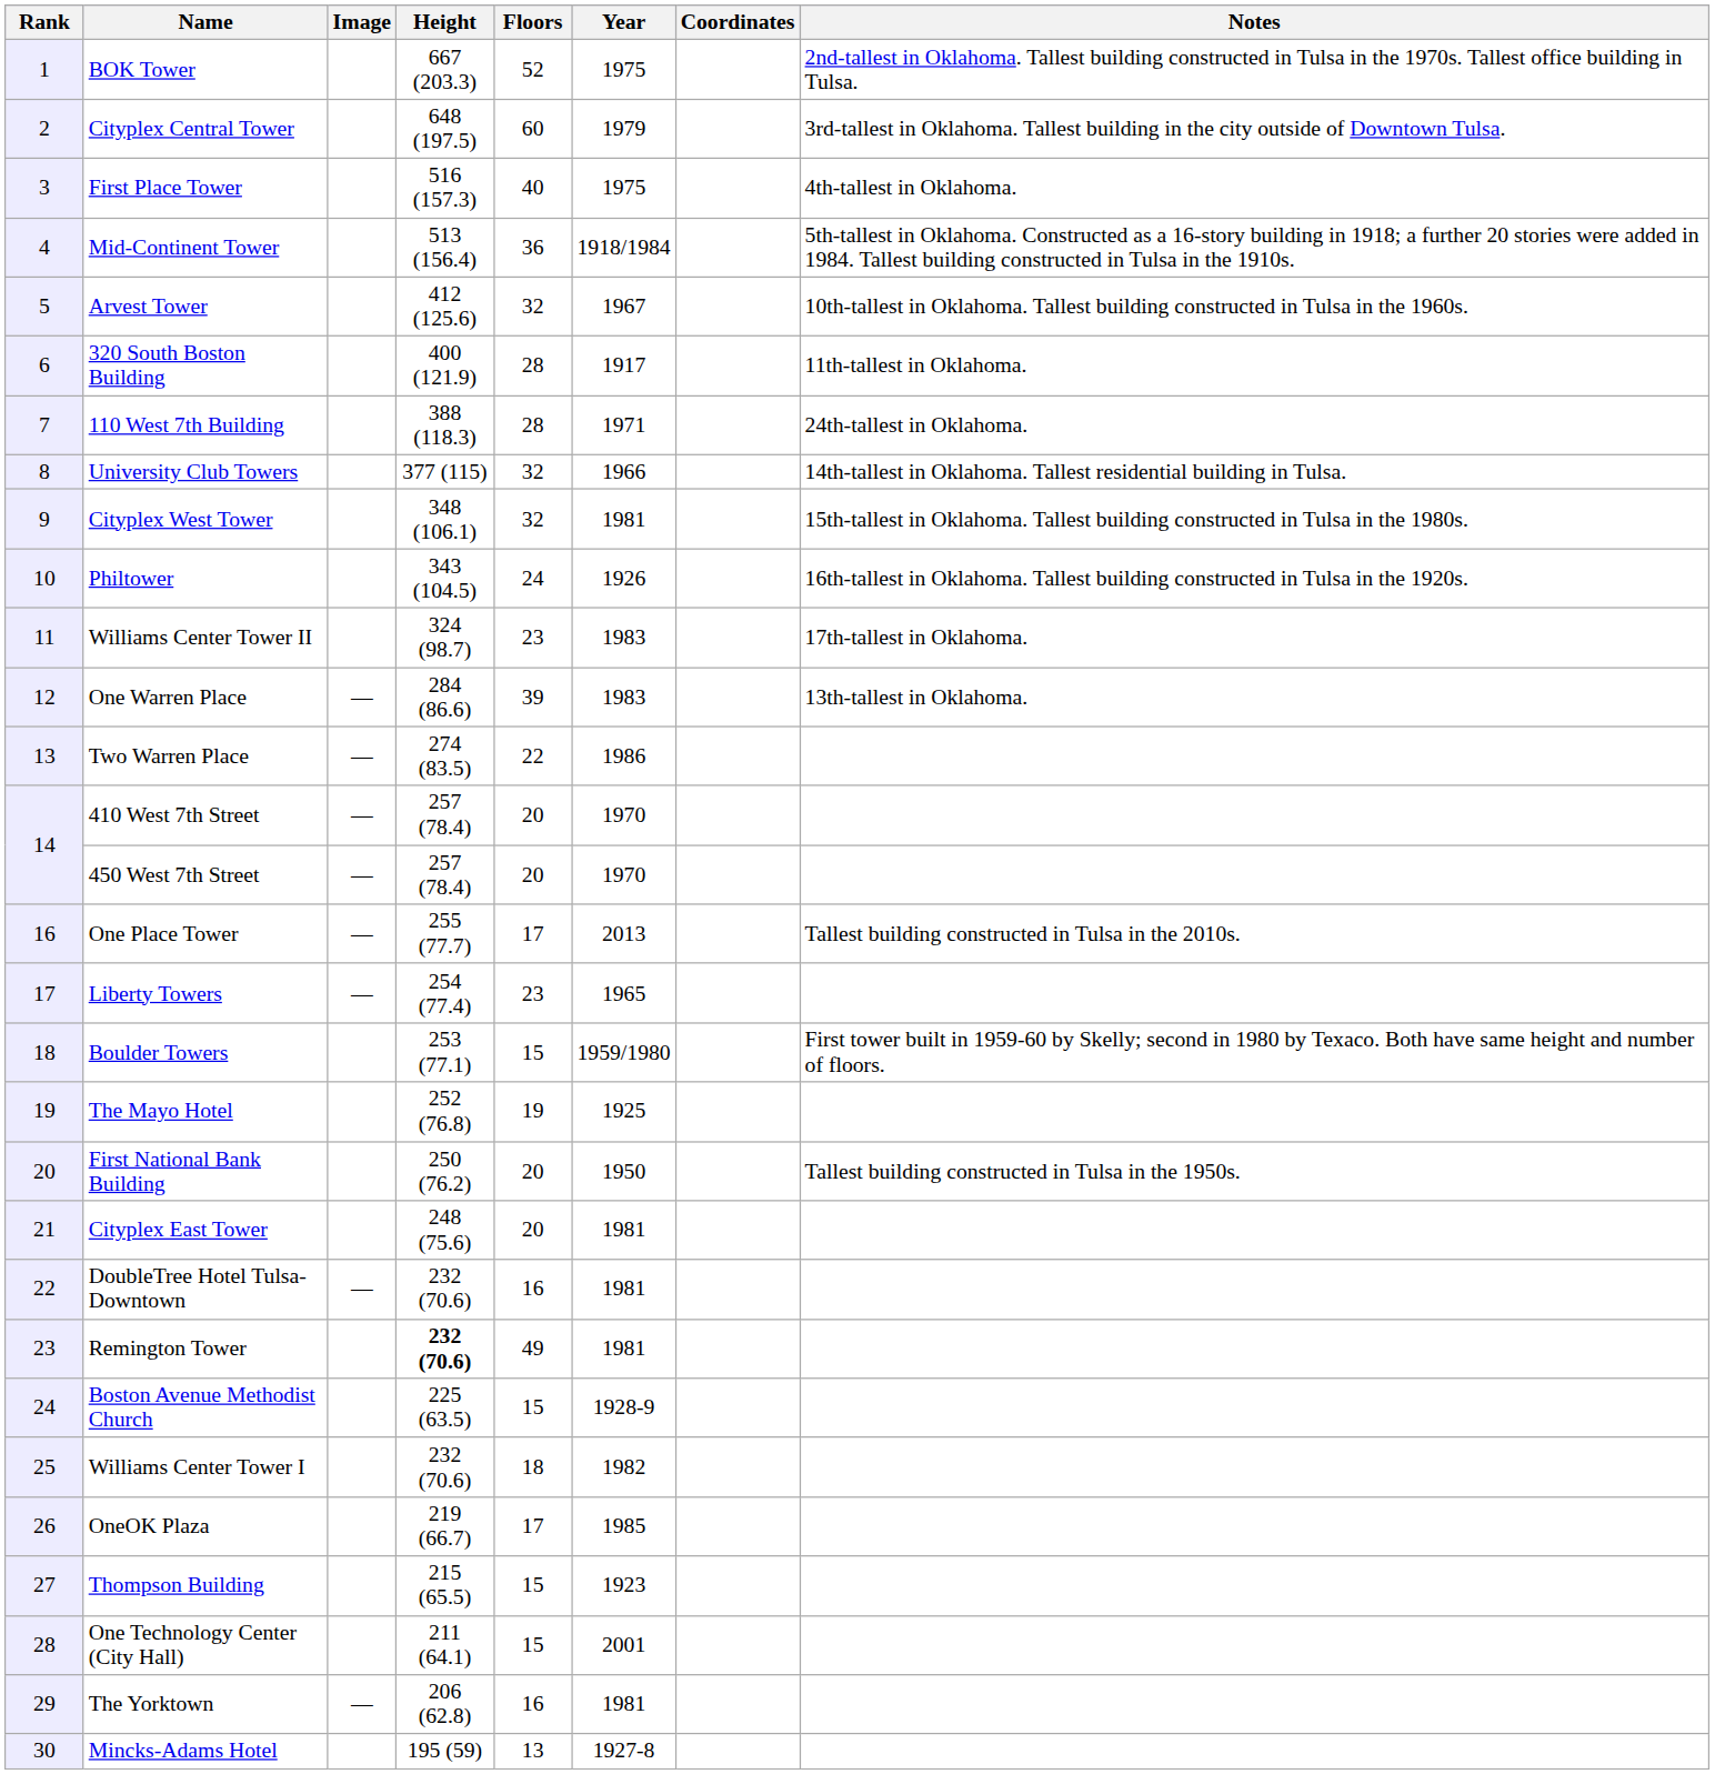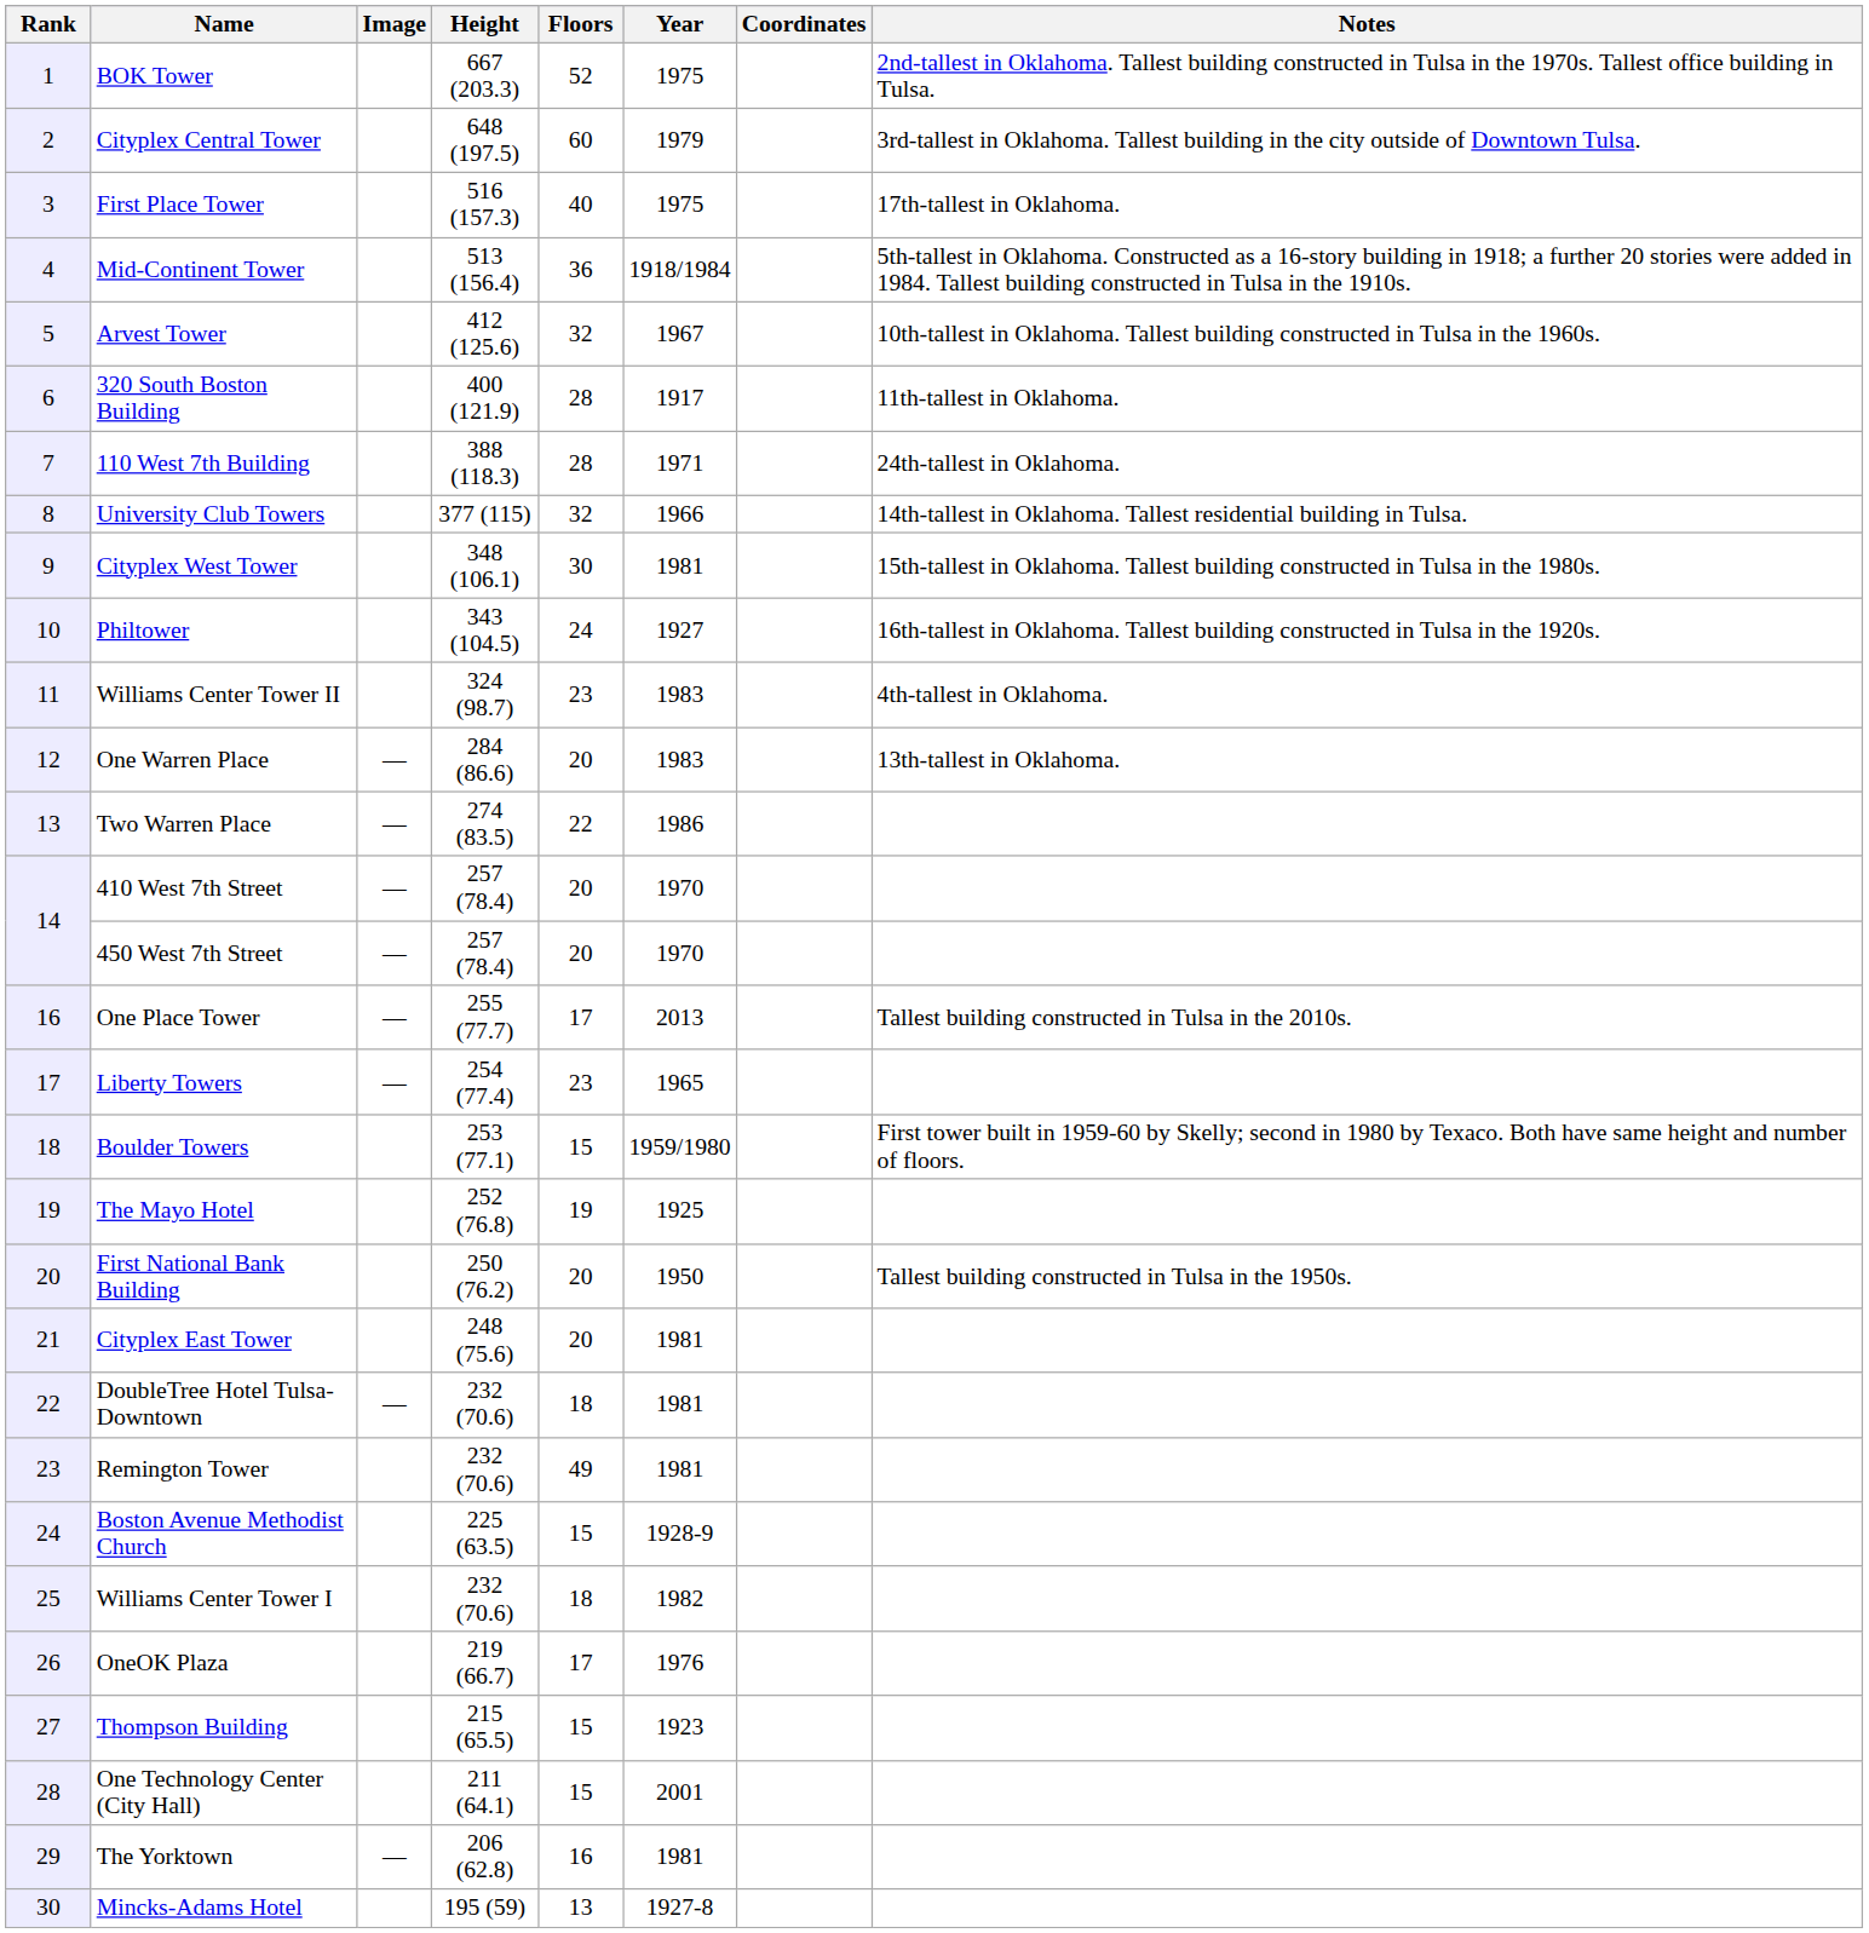First Place Tower | Notes: 4th-tallest in Oklahoma. -> 17th-tallest in Oklahoma.
Cityplex West Tower | Floors: 32 -> 30
Philtower | Year: 1926 -> 1927
Williams Center Tower II | Notes: 17th-tallest in Oklahoma. -> 4th-tallest in Oklahoma.
One Warren Place | Floors: 39 -> 20
DoubleTree Hotel Tulsa-Downtown | Floors: 16 -> 18
Remington Tower | Height: bold -> normal
OneOK Plaza | Year: 1985 -> 1976
